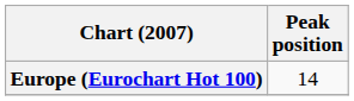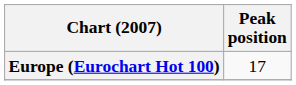Europe (Eurochart Hot 100) | Peak position: 14 -> 17
